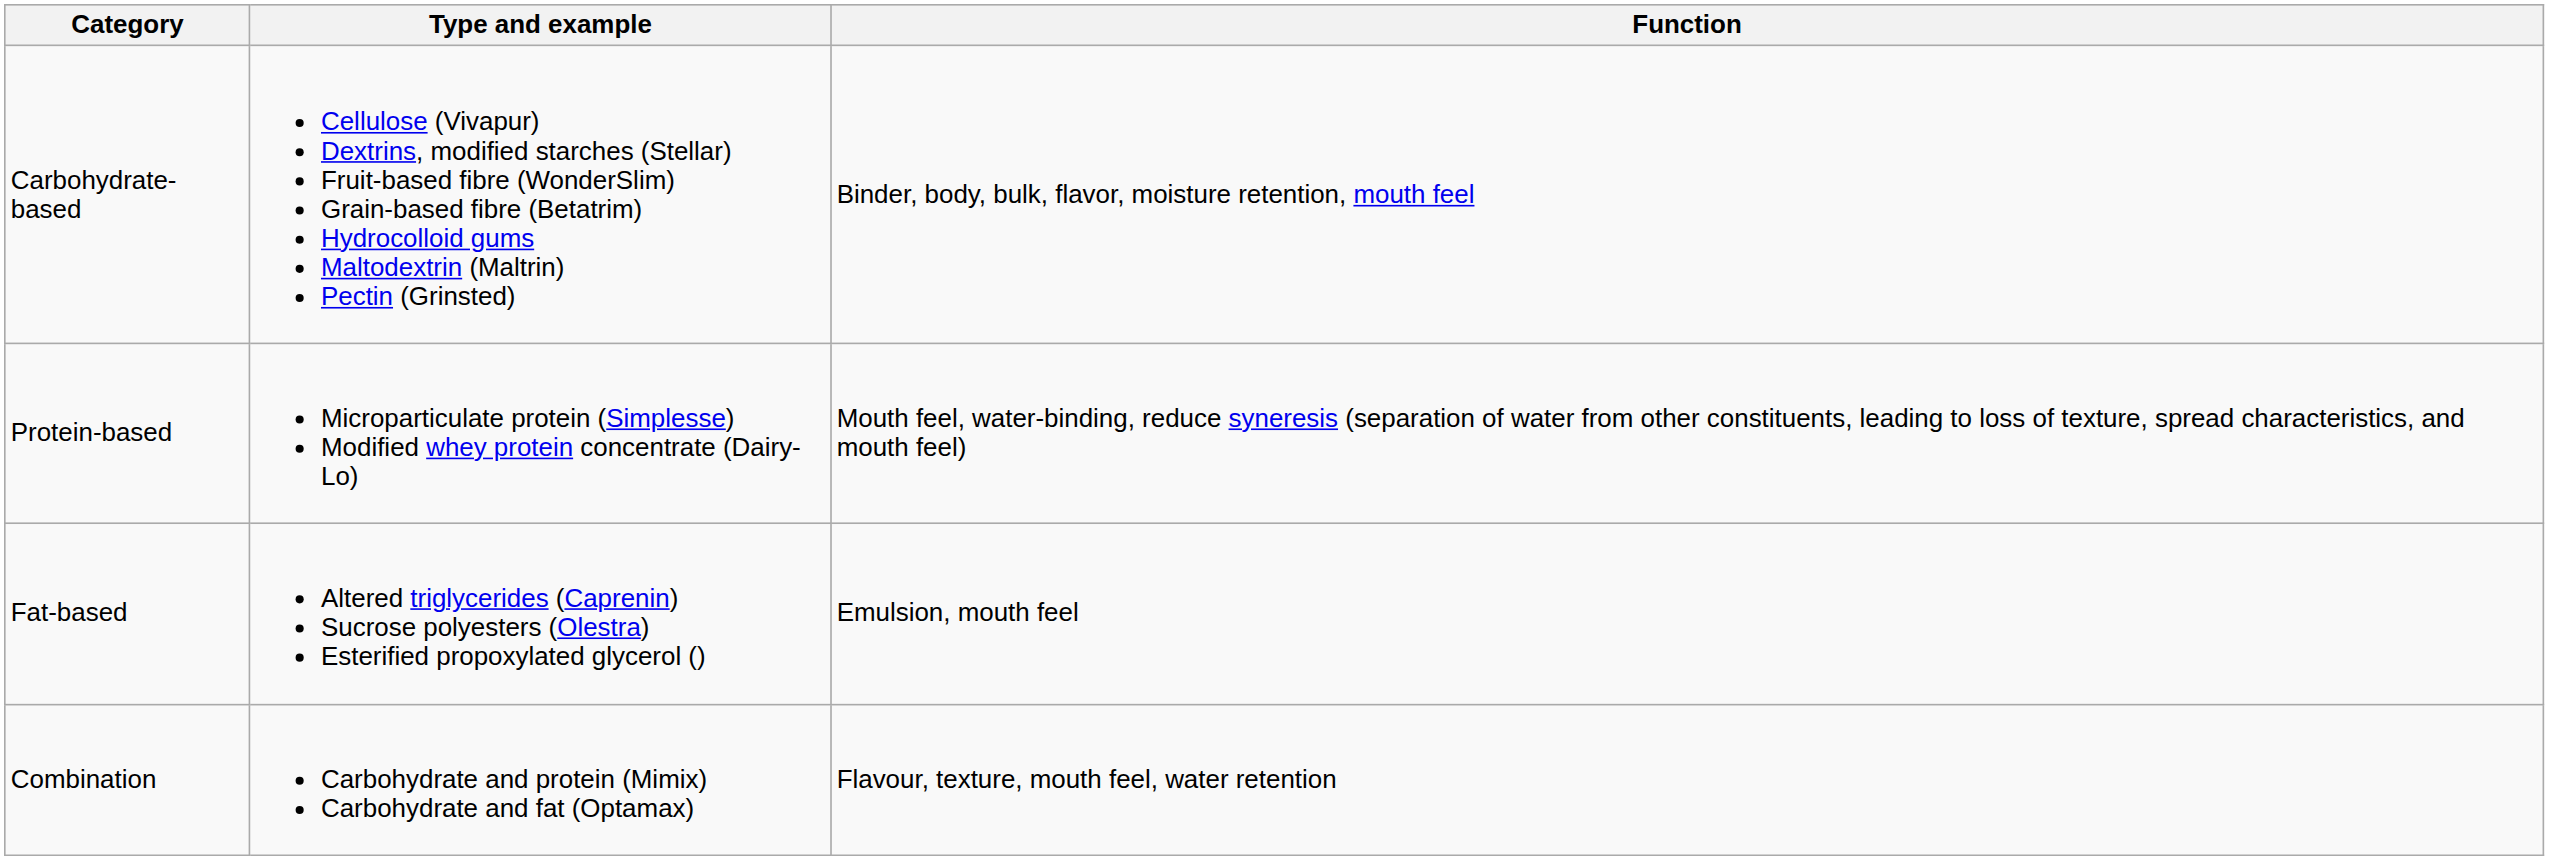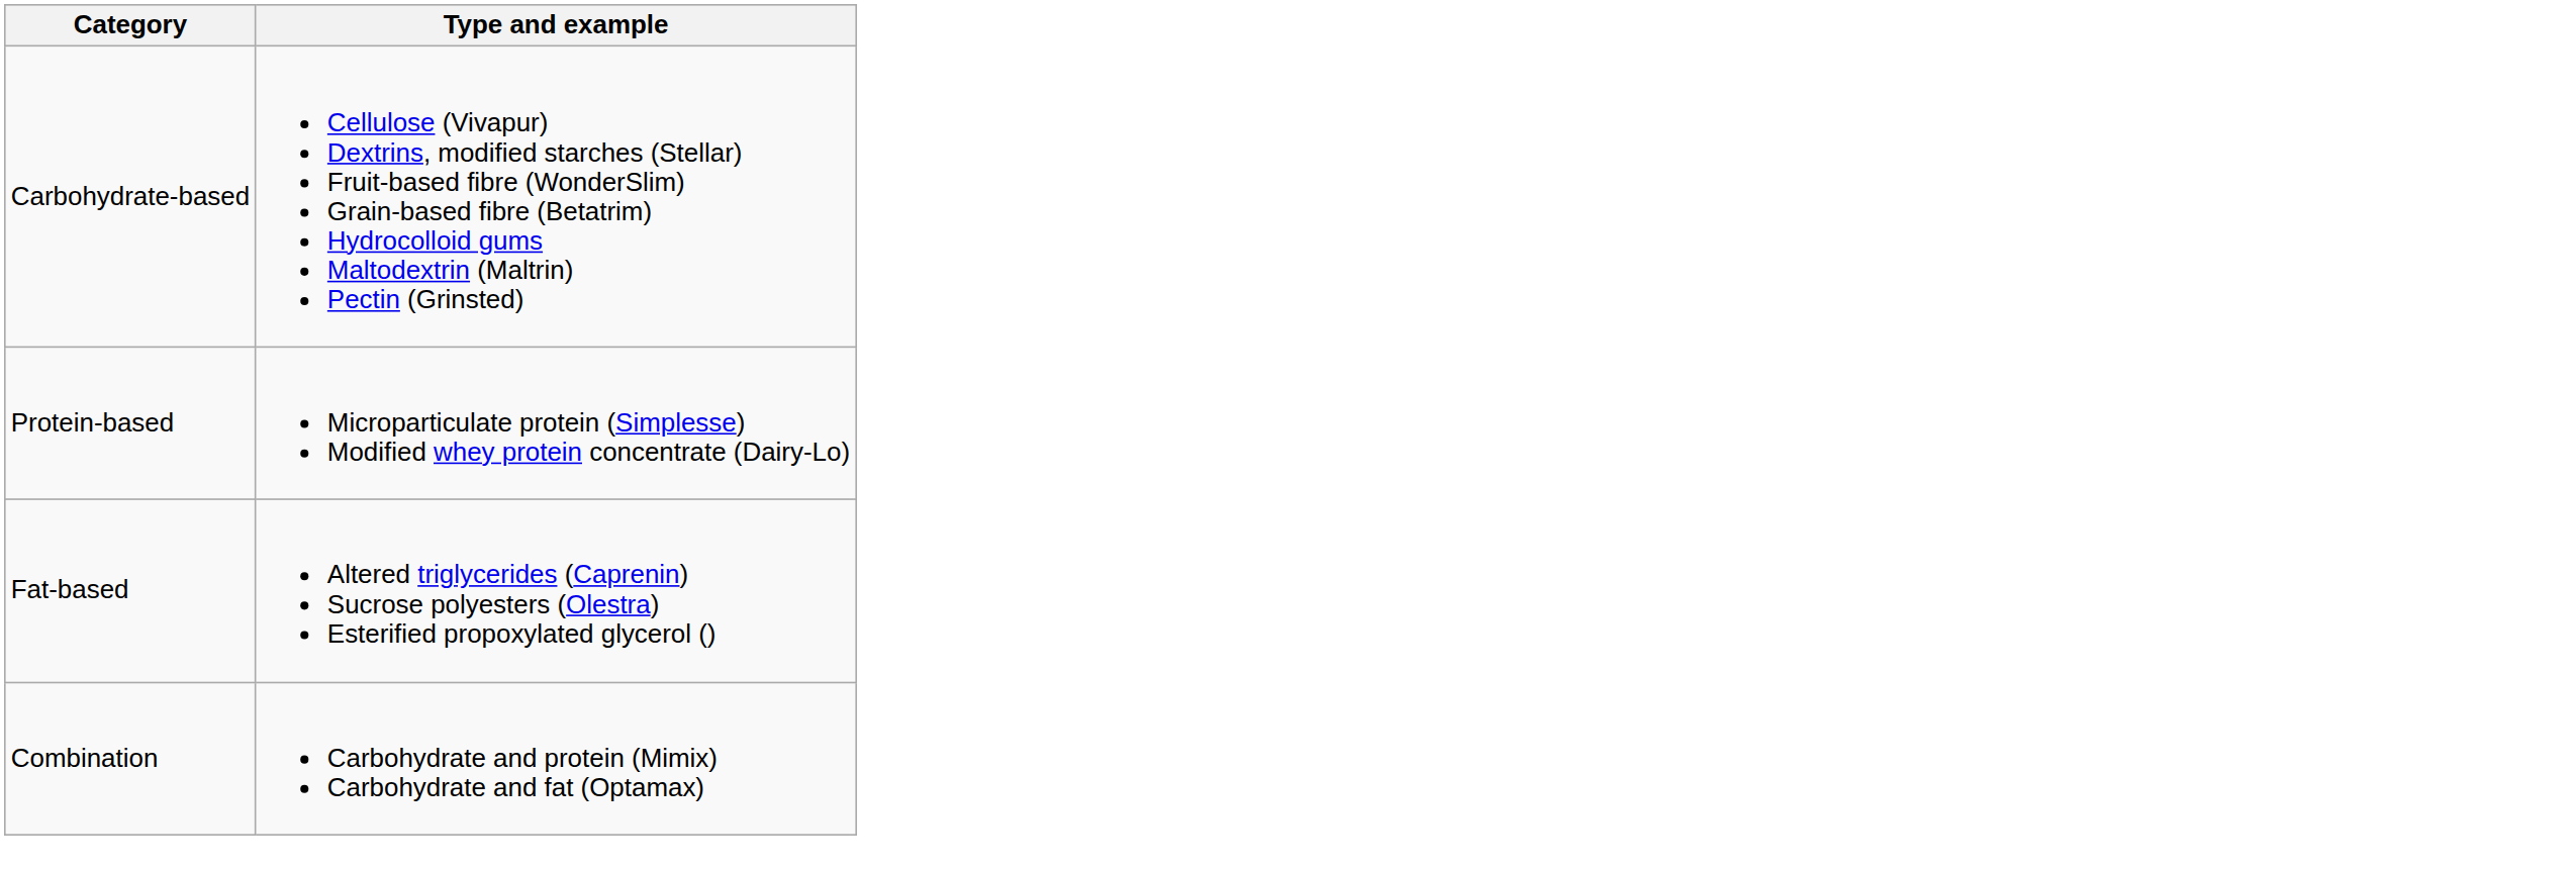- column: Function | Binder, body, bulk, flavor, moisture retention, mouth feel | Mouth feel, water-binding, reduce syneresis (separation of water from other constituents, leading to loss of texture, spread characteristics, and mouth feel) | Emulsion, mouth feel | Flavour, texture, mouth feel, water retention
